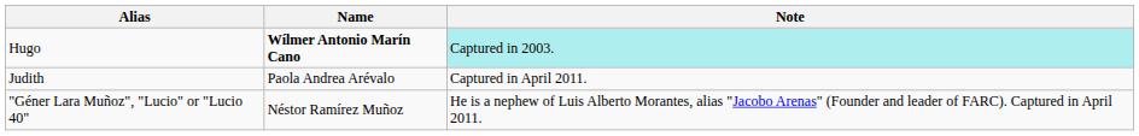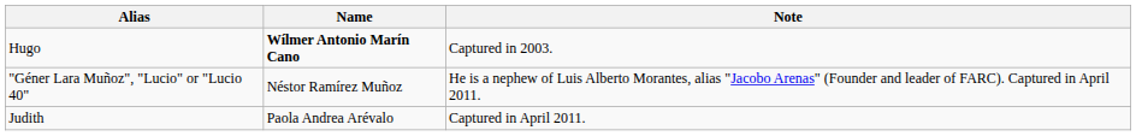Hugo | Note: paleturquoise background -> no background
rows swapped: "Géner Lara Muñoz", "Lucio" or "Lucio 40" <-> Judith
